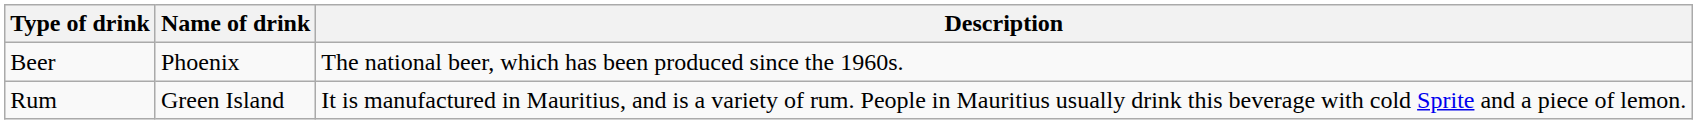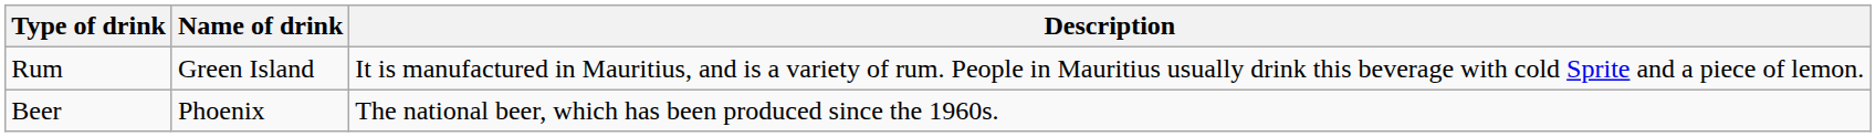rows swapped: Beer <-> Rum
